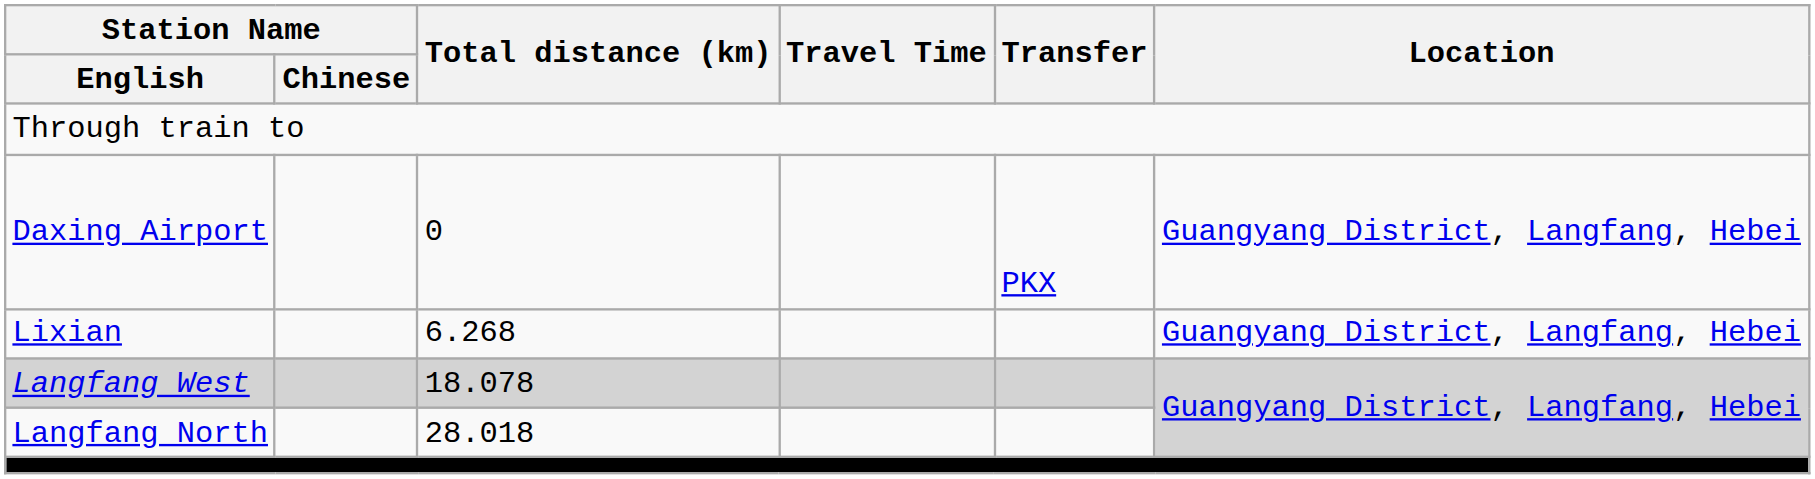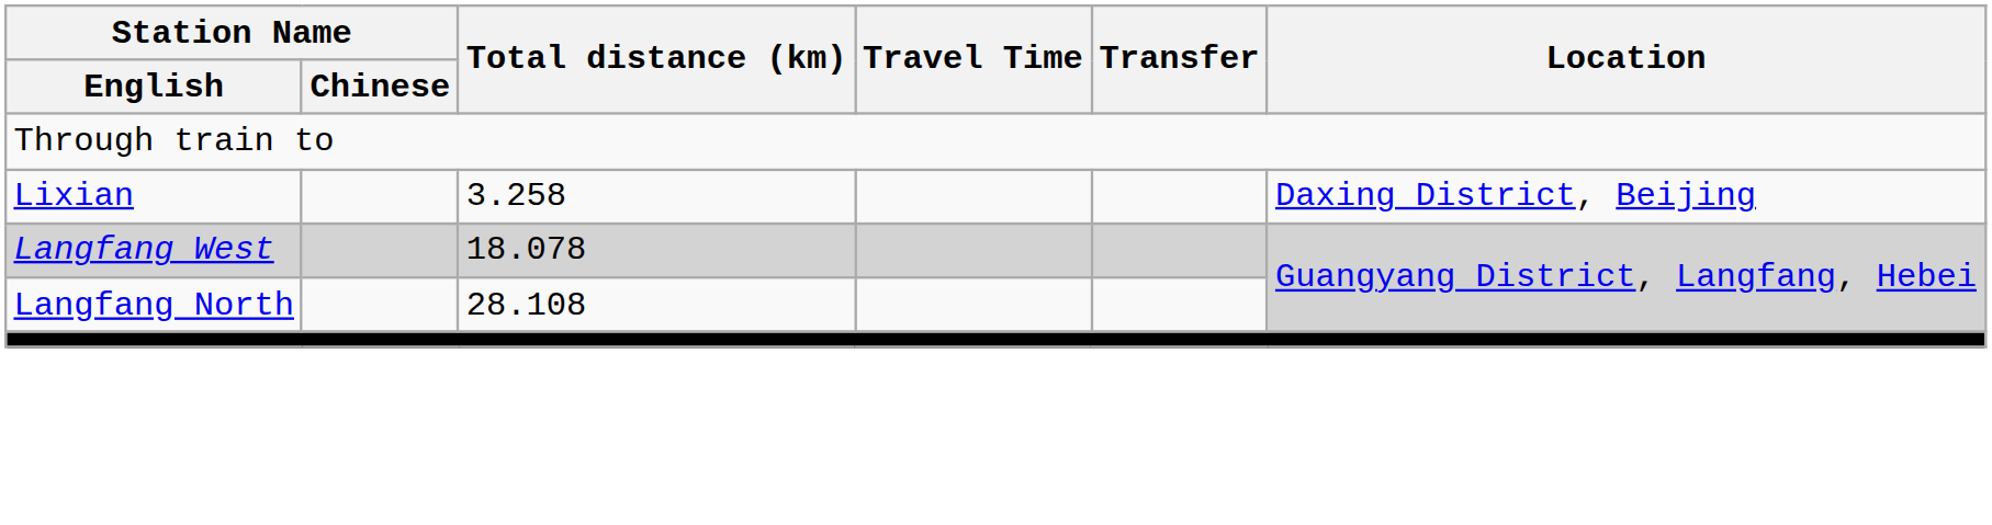- row: Daxing Airport | 0 | PKX | Guangyang District, Langfang, Hebei
Lixian | Total distance (km): 6.268 -> 3.258
Lixian | Location: Guangyang District, Langfang, Hebei -> Daxing District, Beijing
Langfang North | Total distance (km): 28.018 -> 28.108
